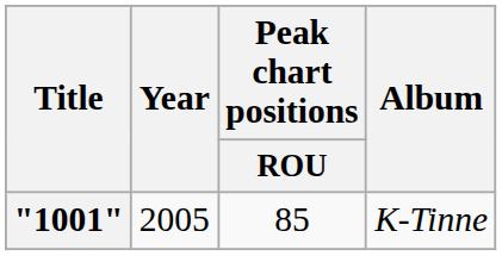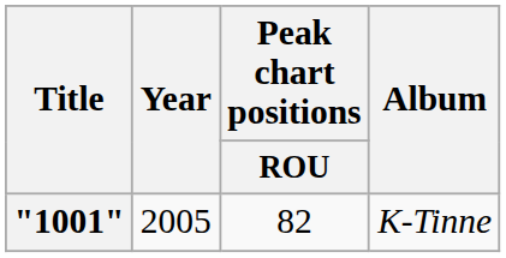"1001" | Peak chart positions / ROU: 85 -> 82
